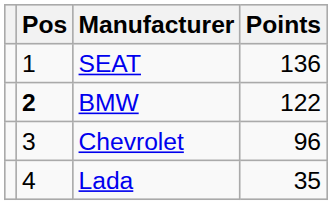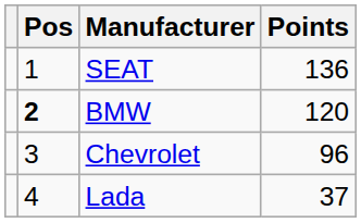BMW | Points: 122 -> 120
Lada | Points: 35 -> 37
